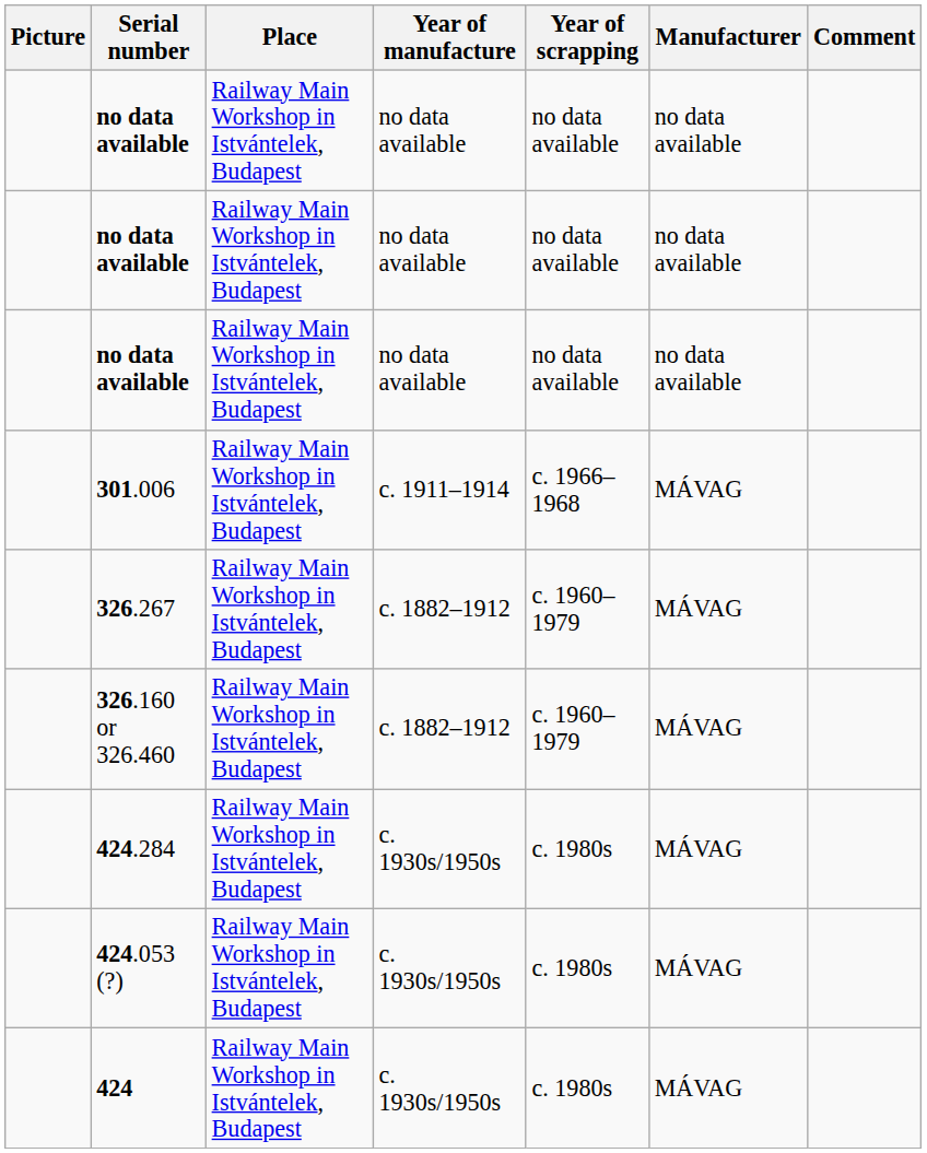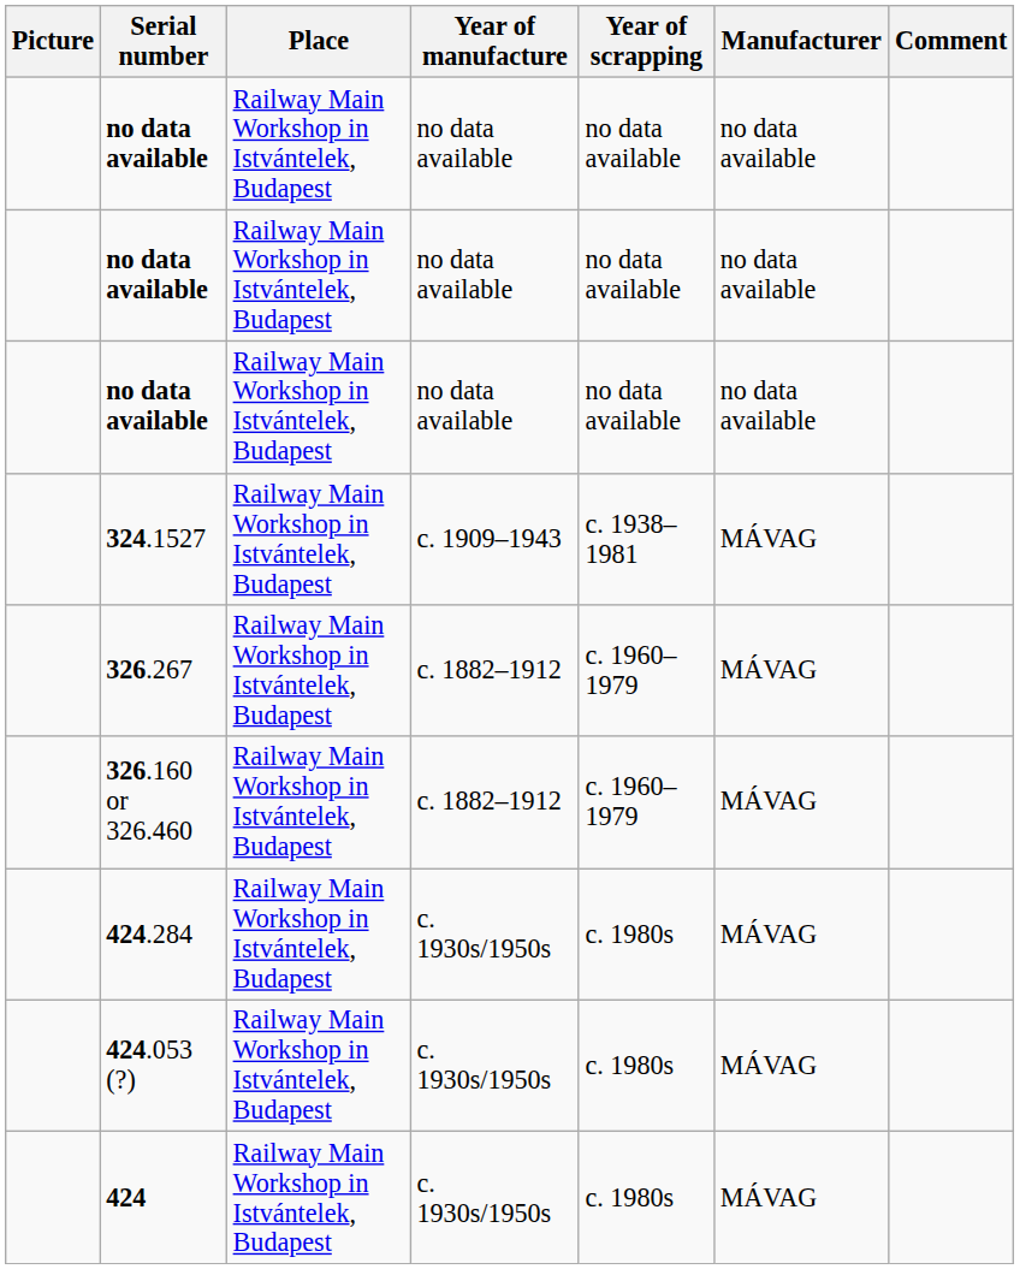- row: 301.006 | Railway Main Workshop in Istvántelek, Budapest | c. 1911–1914 | c. 1966–1968 | MÁVAG
+ row: 324.1527 | Railway Main Workshop in Istvántelek, Budapest | c. 1909–1943 | c. 1938–1981 | MÁVAG
